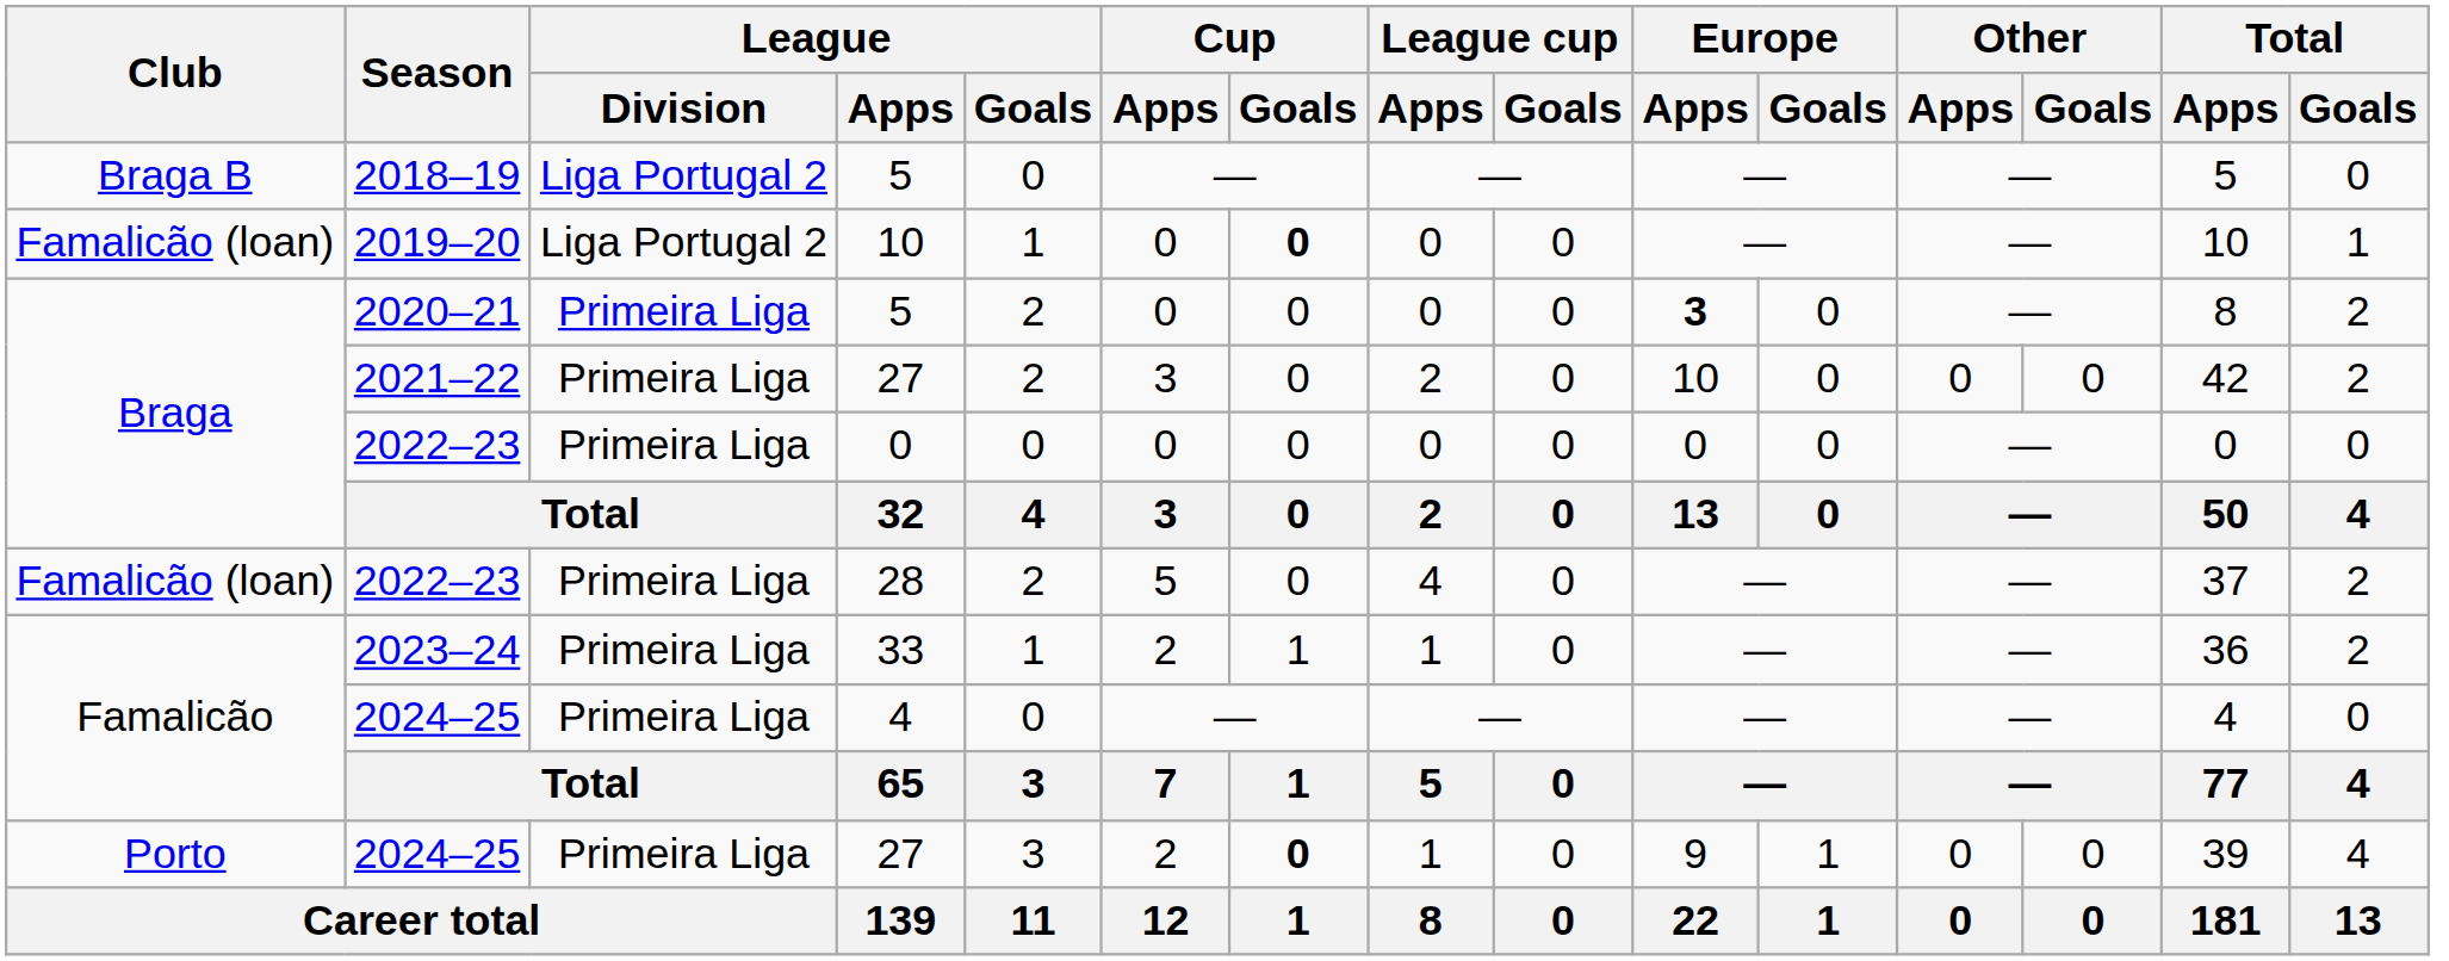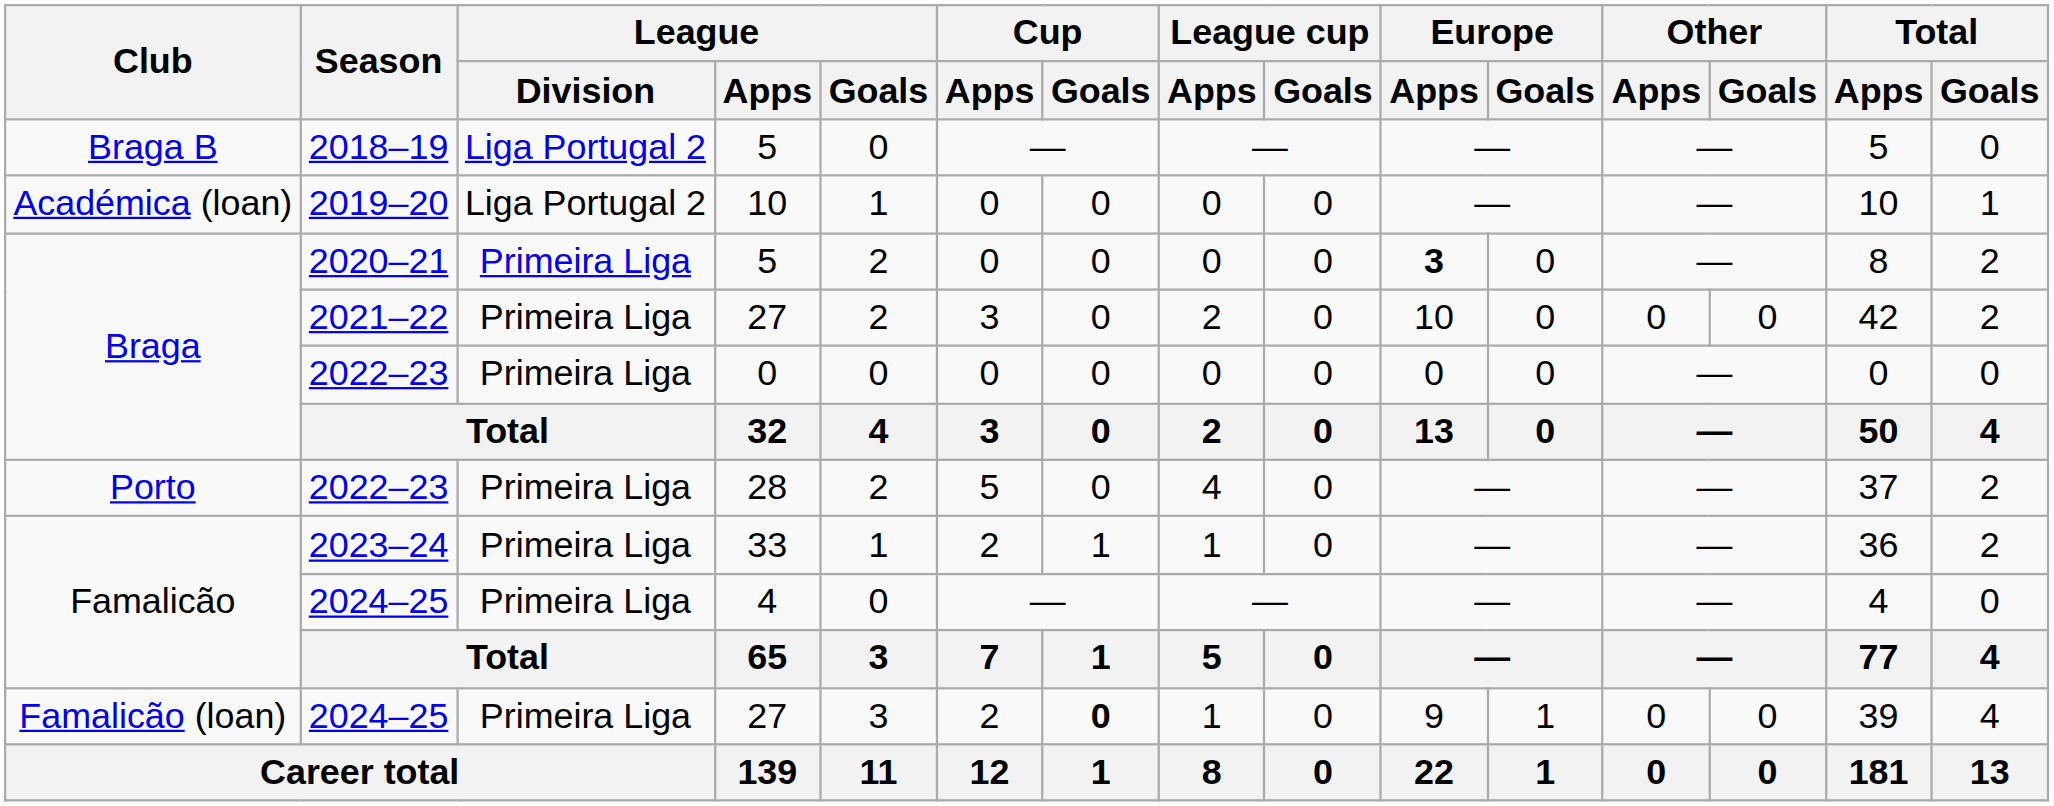2019–20 | Club: Famalicão (loan) -> Académica (loan)
2019–20 | Cup / Goals: bold -> normal
2022–23 / 28 | Club: Famalicão (loan) -> Porto
2024–25 / 27 | Club: Porto -> Famalicão (loan)
